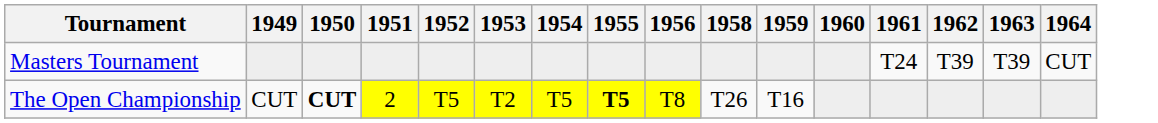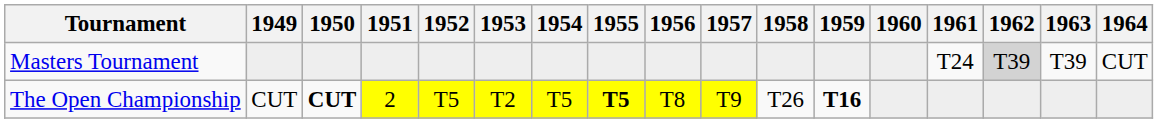+ column: 1957 | T9
Masters Tournament | 1962: no background -> lightgrey background
The Open Championship | 1959: normal -> bold
